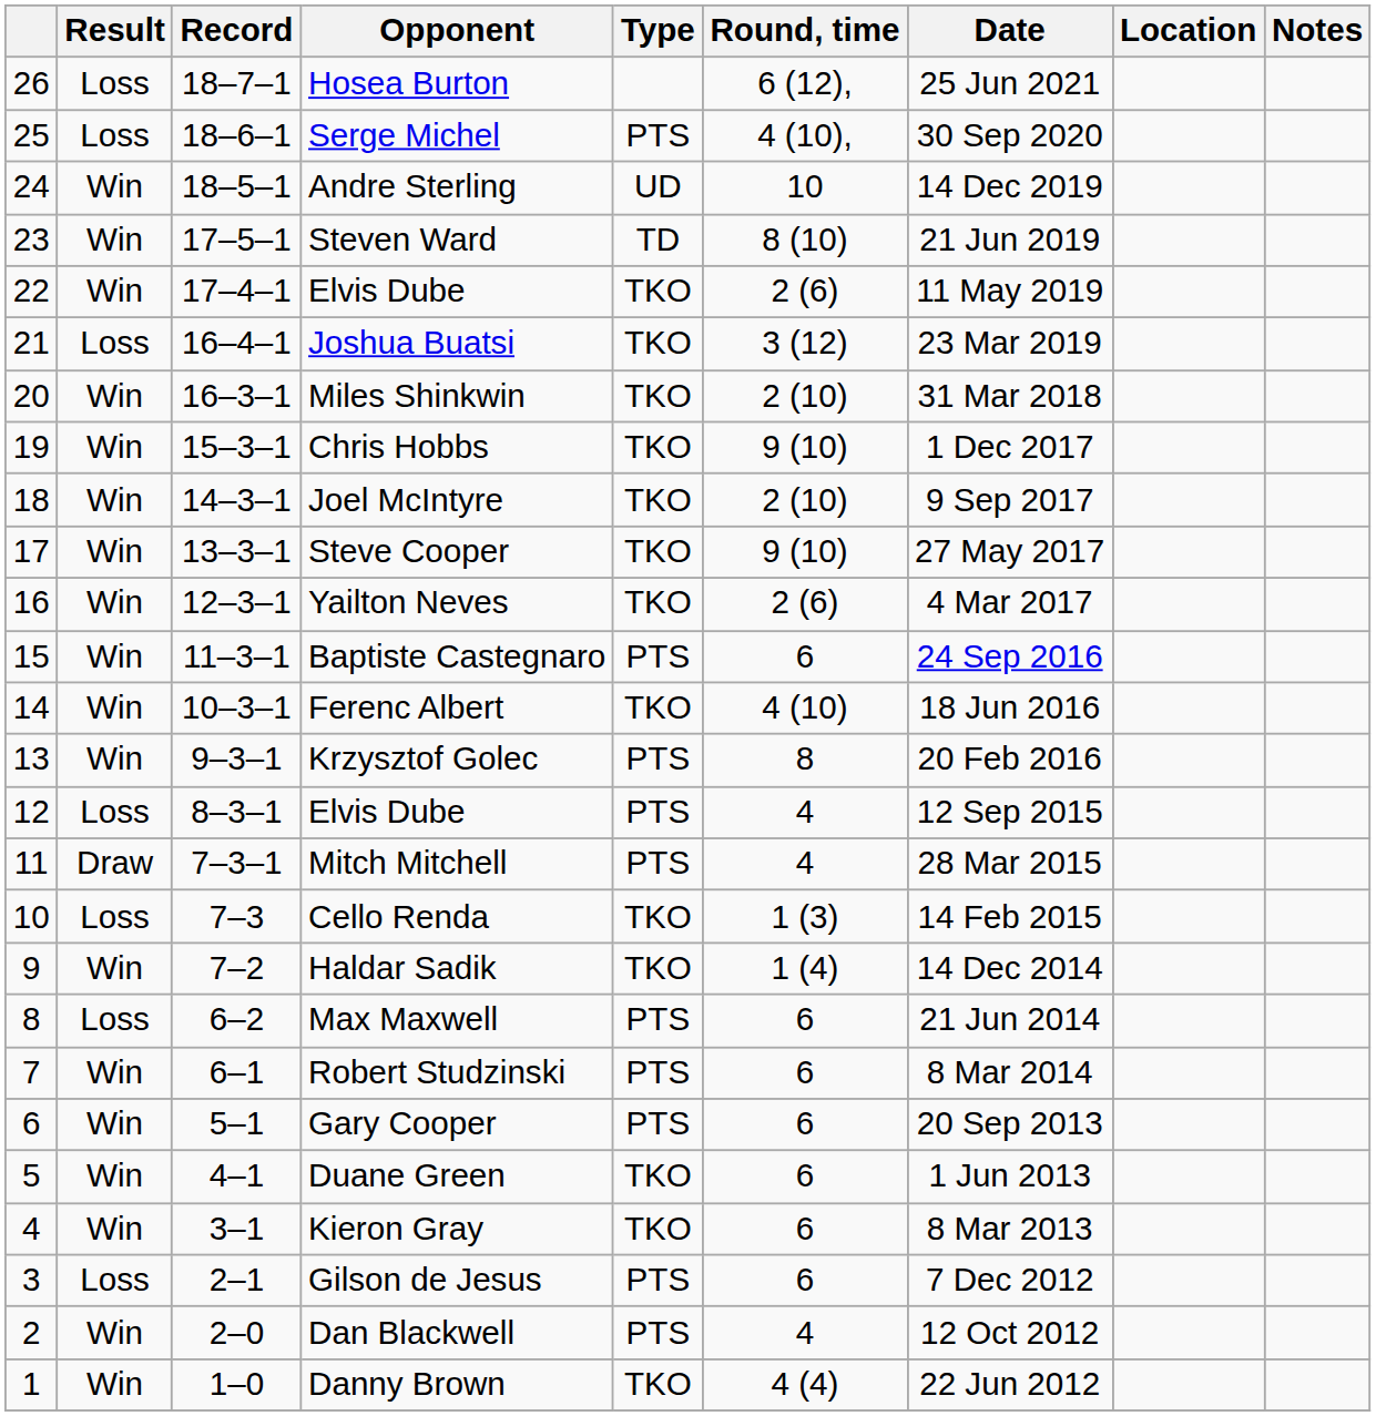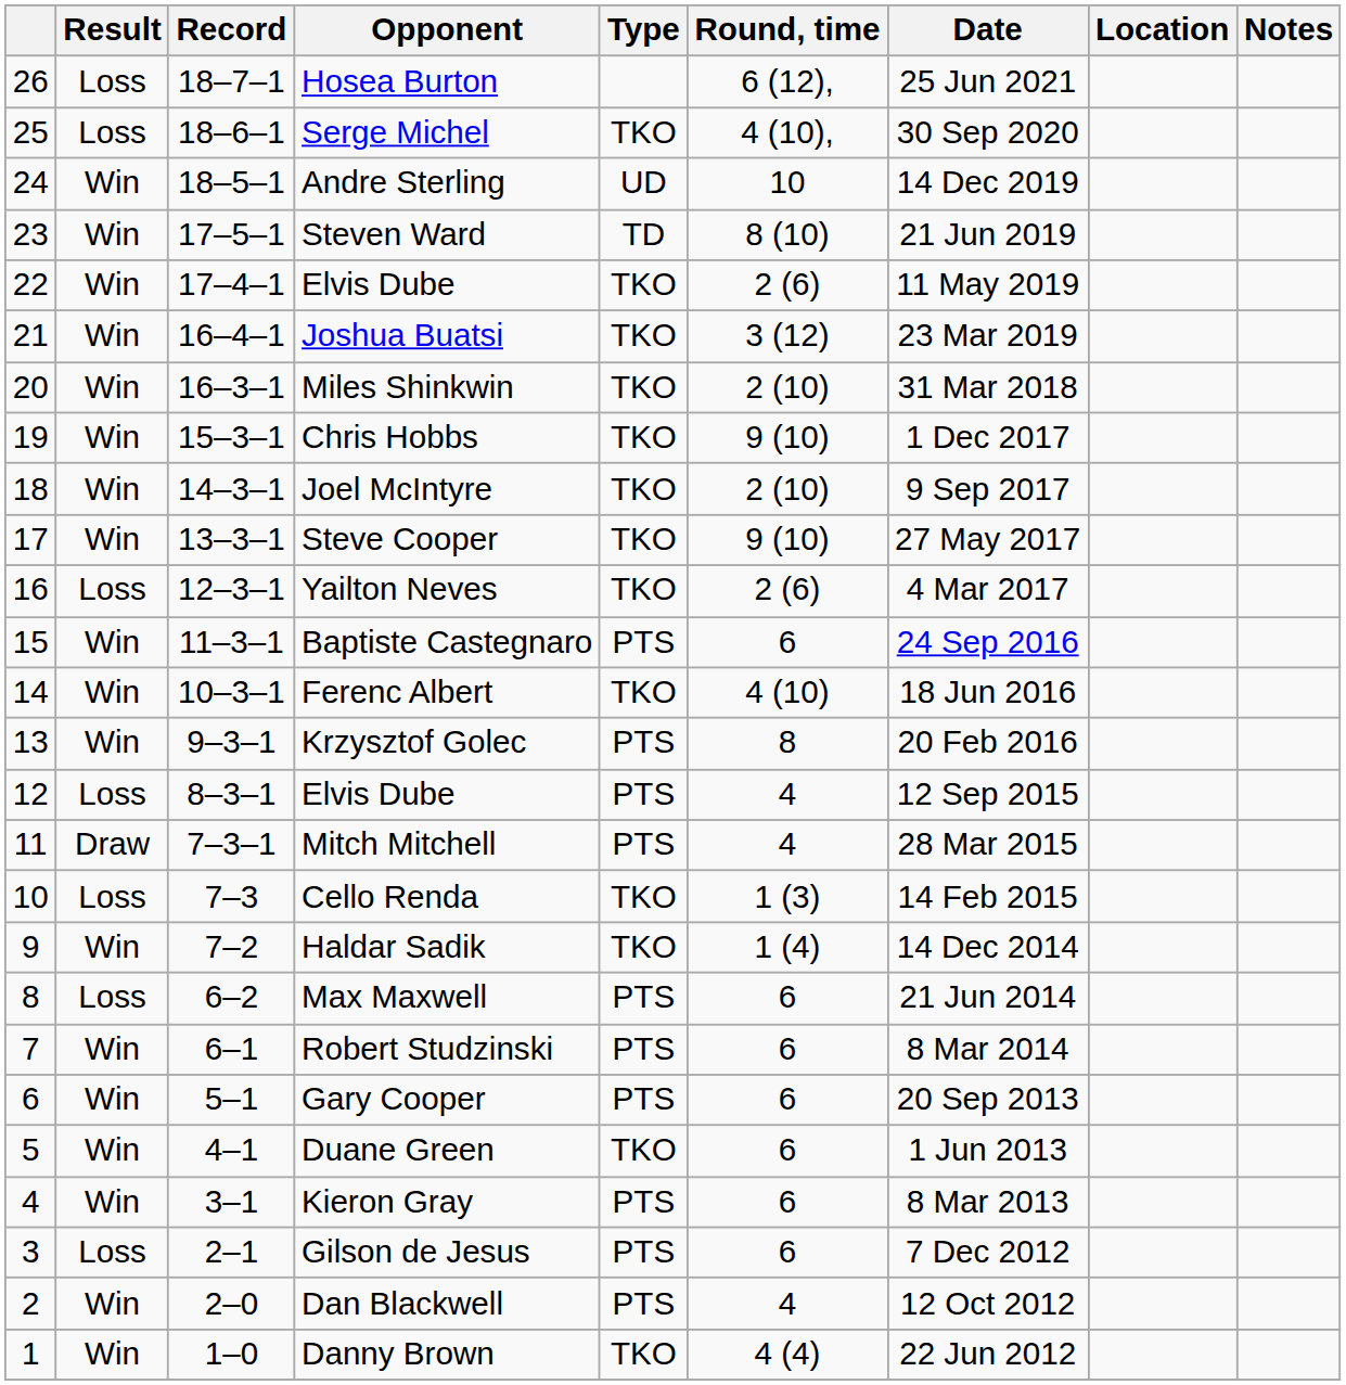Serge Michel | Type: PTS -> TKO
Joshua Buatsi | Result: Loss -> Win
Yailton Neves | Result: Win -> Loss
Kieron Gray | Type: TKO -> PTS
